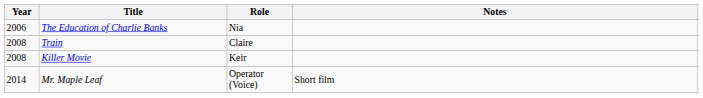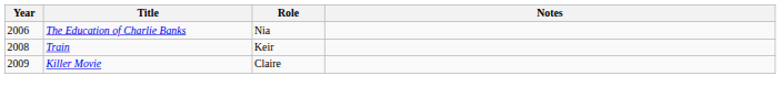Train | Role: Claire -> Keir
Killer Movie | Year: 2008 -> 2009
Killer Movie | Role: Keir -> Claire
- row: 2014 | Mr. Maple Leaf | Operator (Voice) | Short film
